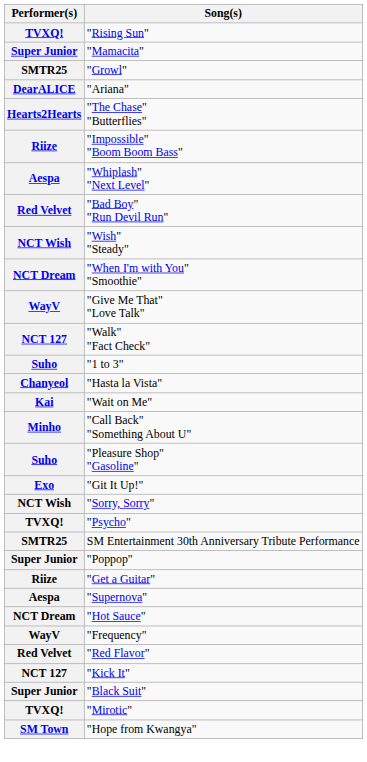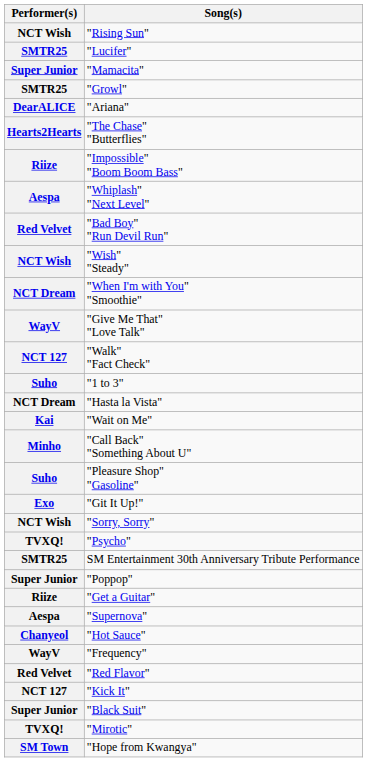"Rising Sun" | Performer(s): TVXQ! -> NCT Wish
+ row: SMTR25 | "Lucifer"
"Hasta la Vista" | Performer(s): Chanyeol -> NCT Dream
"Hot Sauce" | Performer(s): NCT Dream -> Chanyeol
